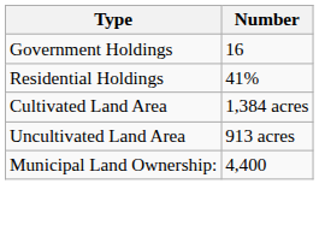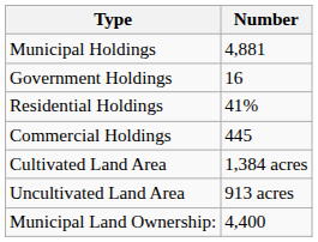+ row: Municipal Holdings | 4,881
+ row: Commercial Holdings | 445
